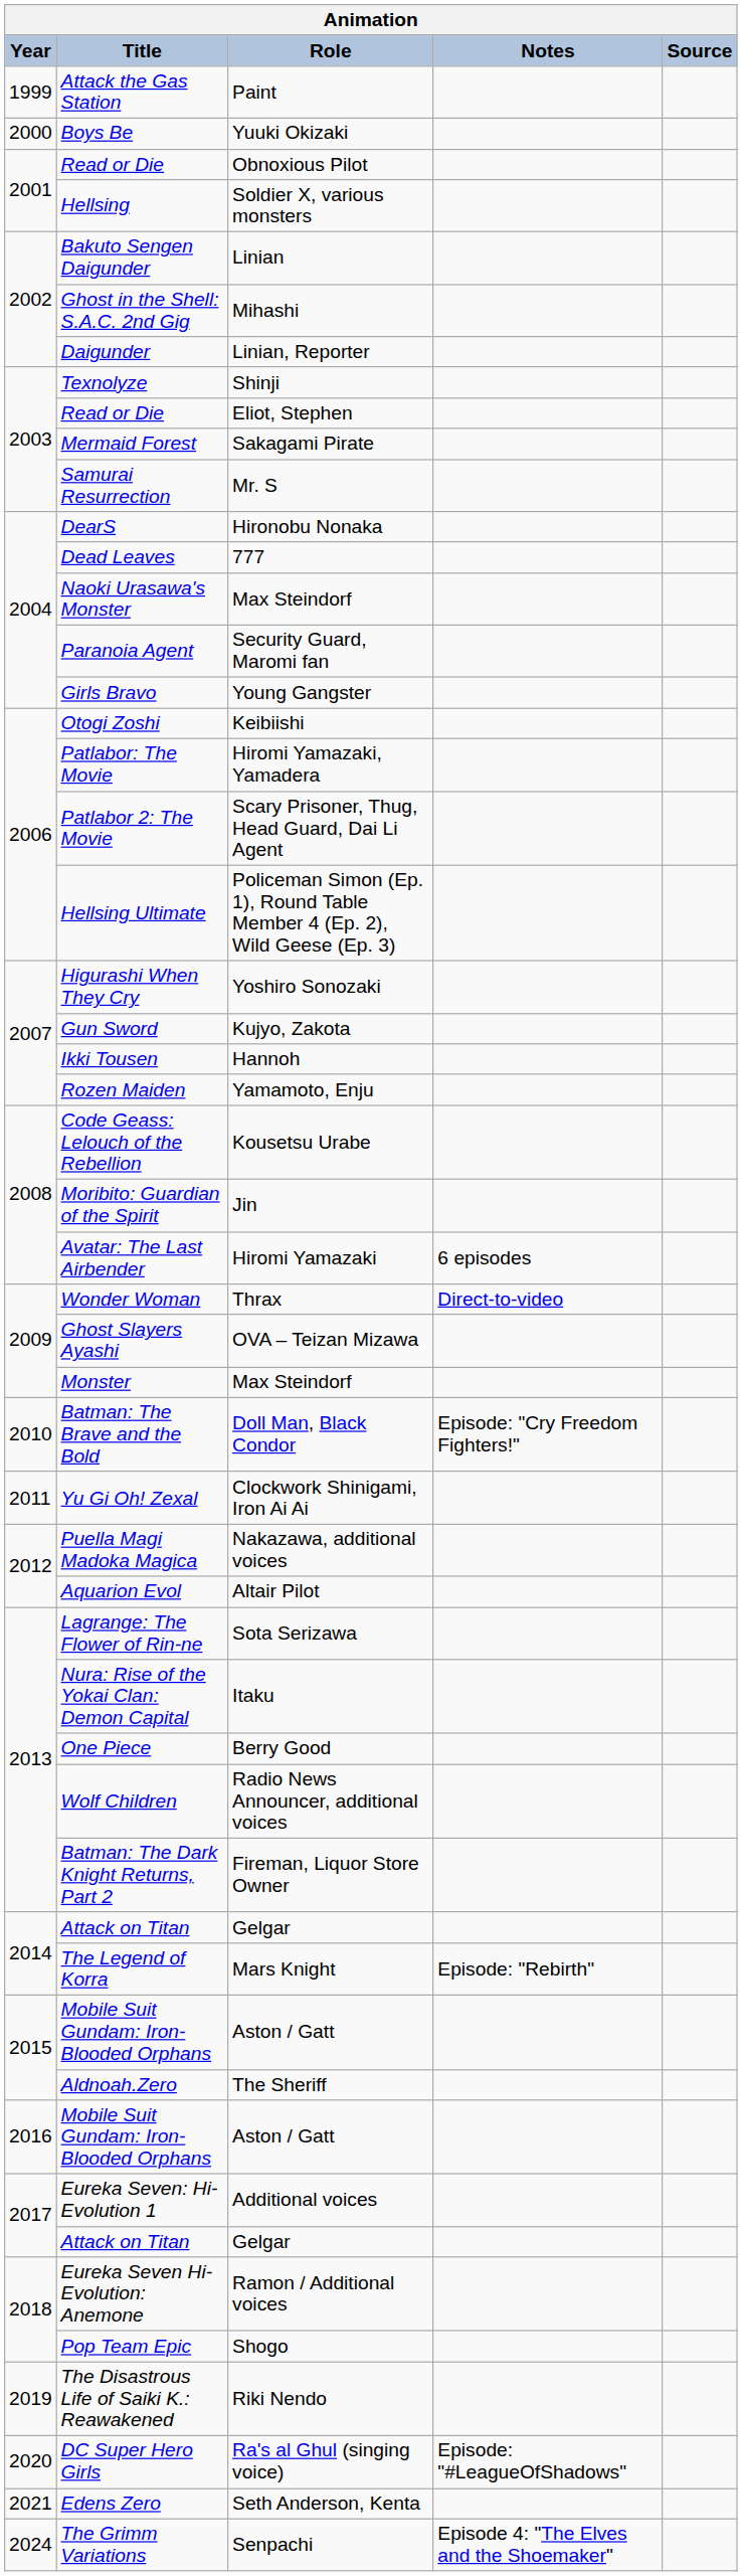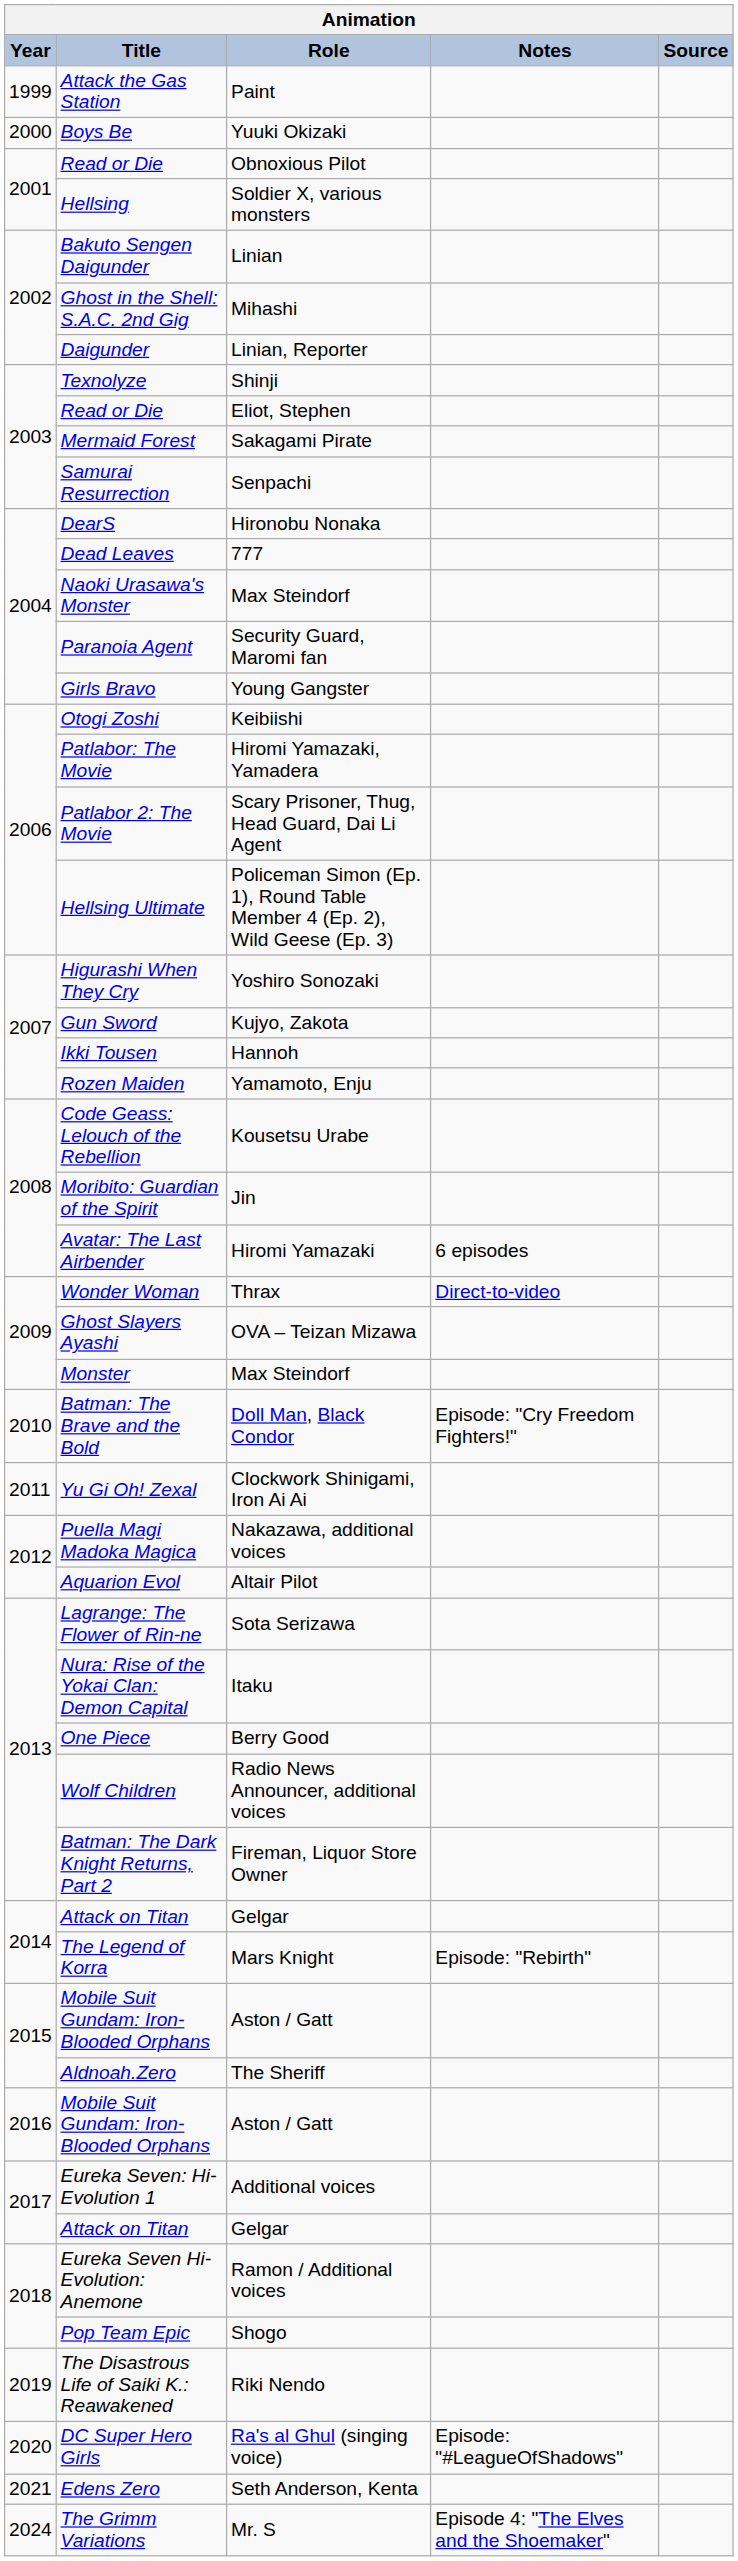Samurai Resurrection | Role: Mr. S -> Senpachi
The Grimm Variations | Role: Senpachi -> Mr. S
